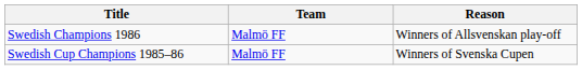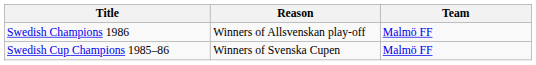columns swapped: Team <-> Reason
